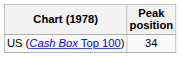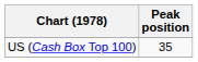US (Cash Box Top 100) | Peak position: 34 -> 35
